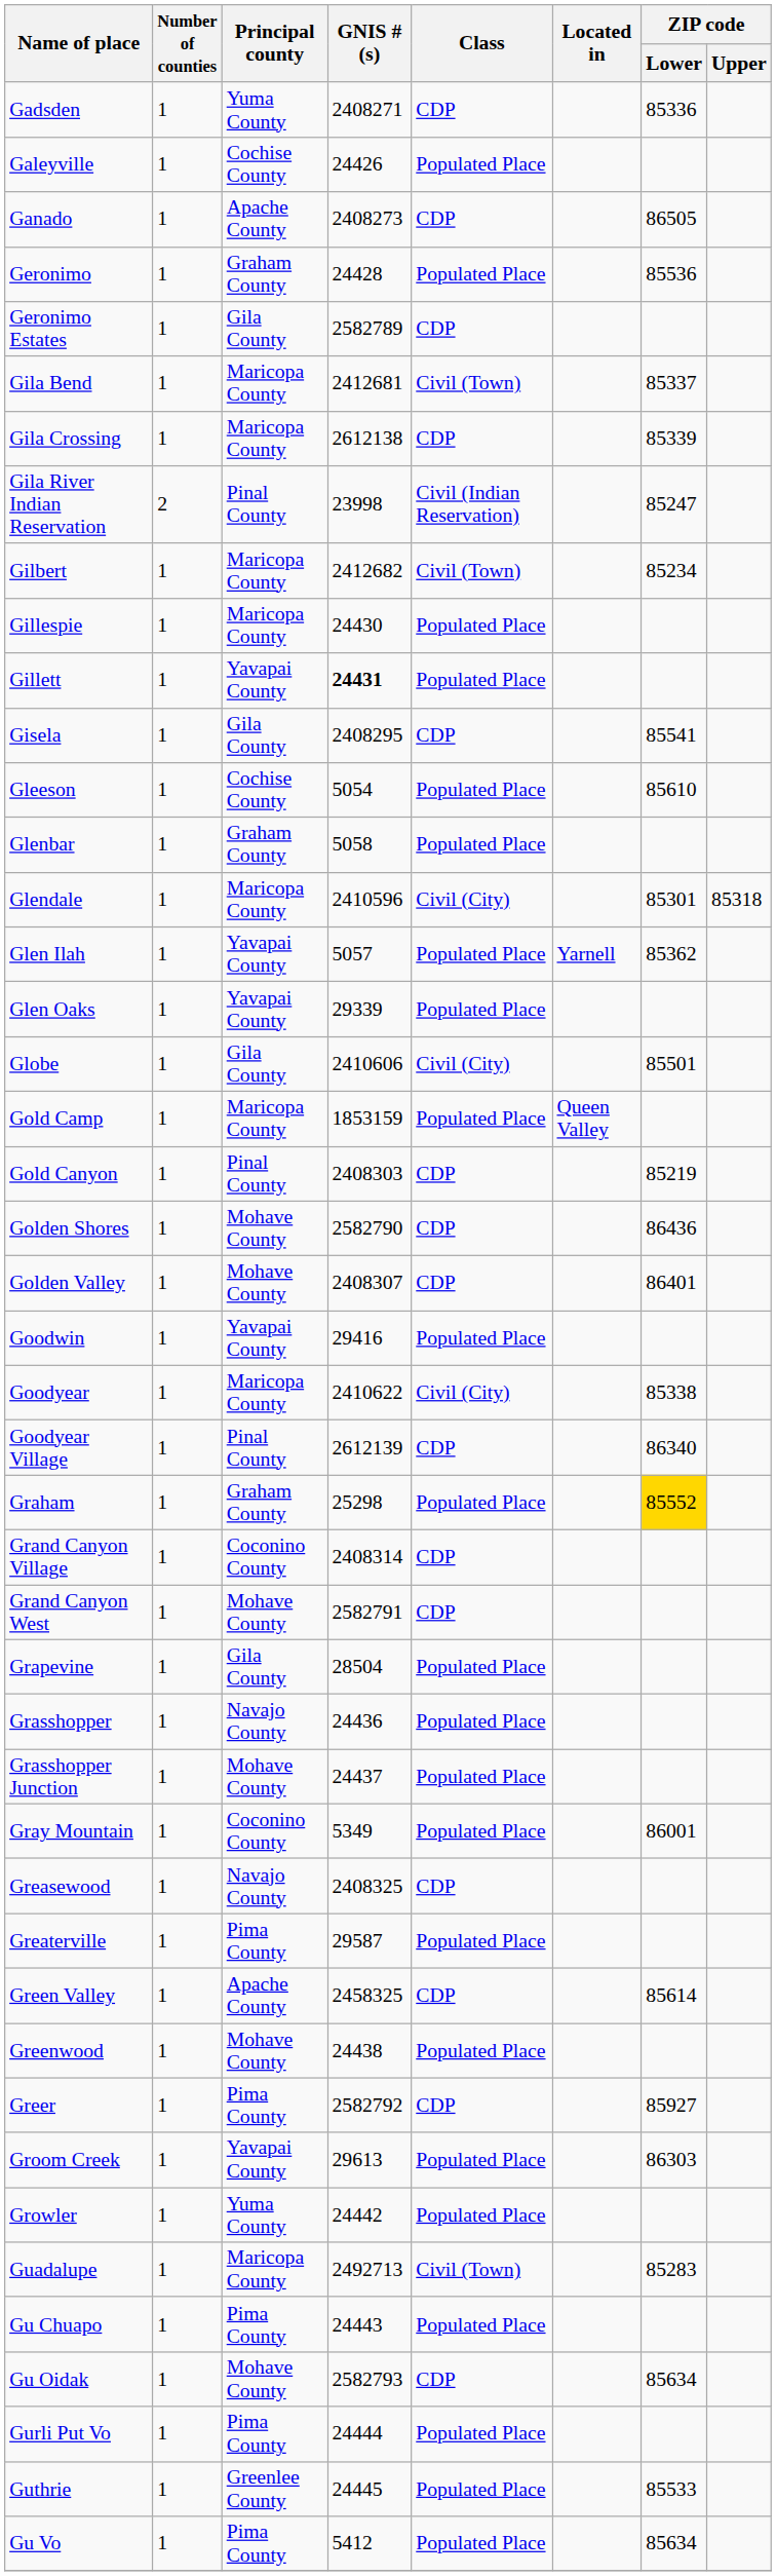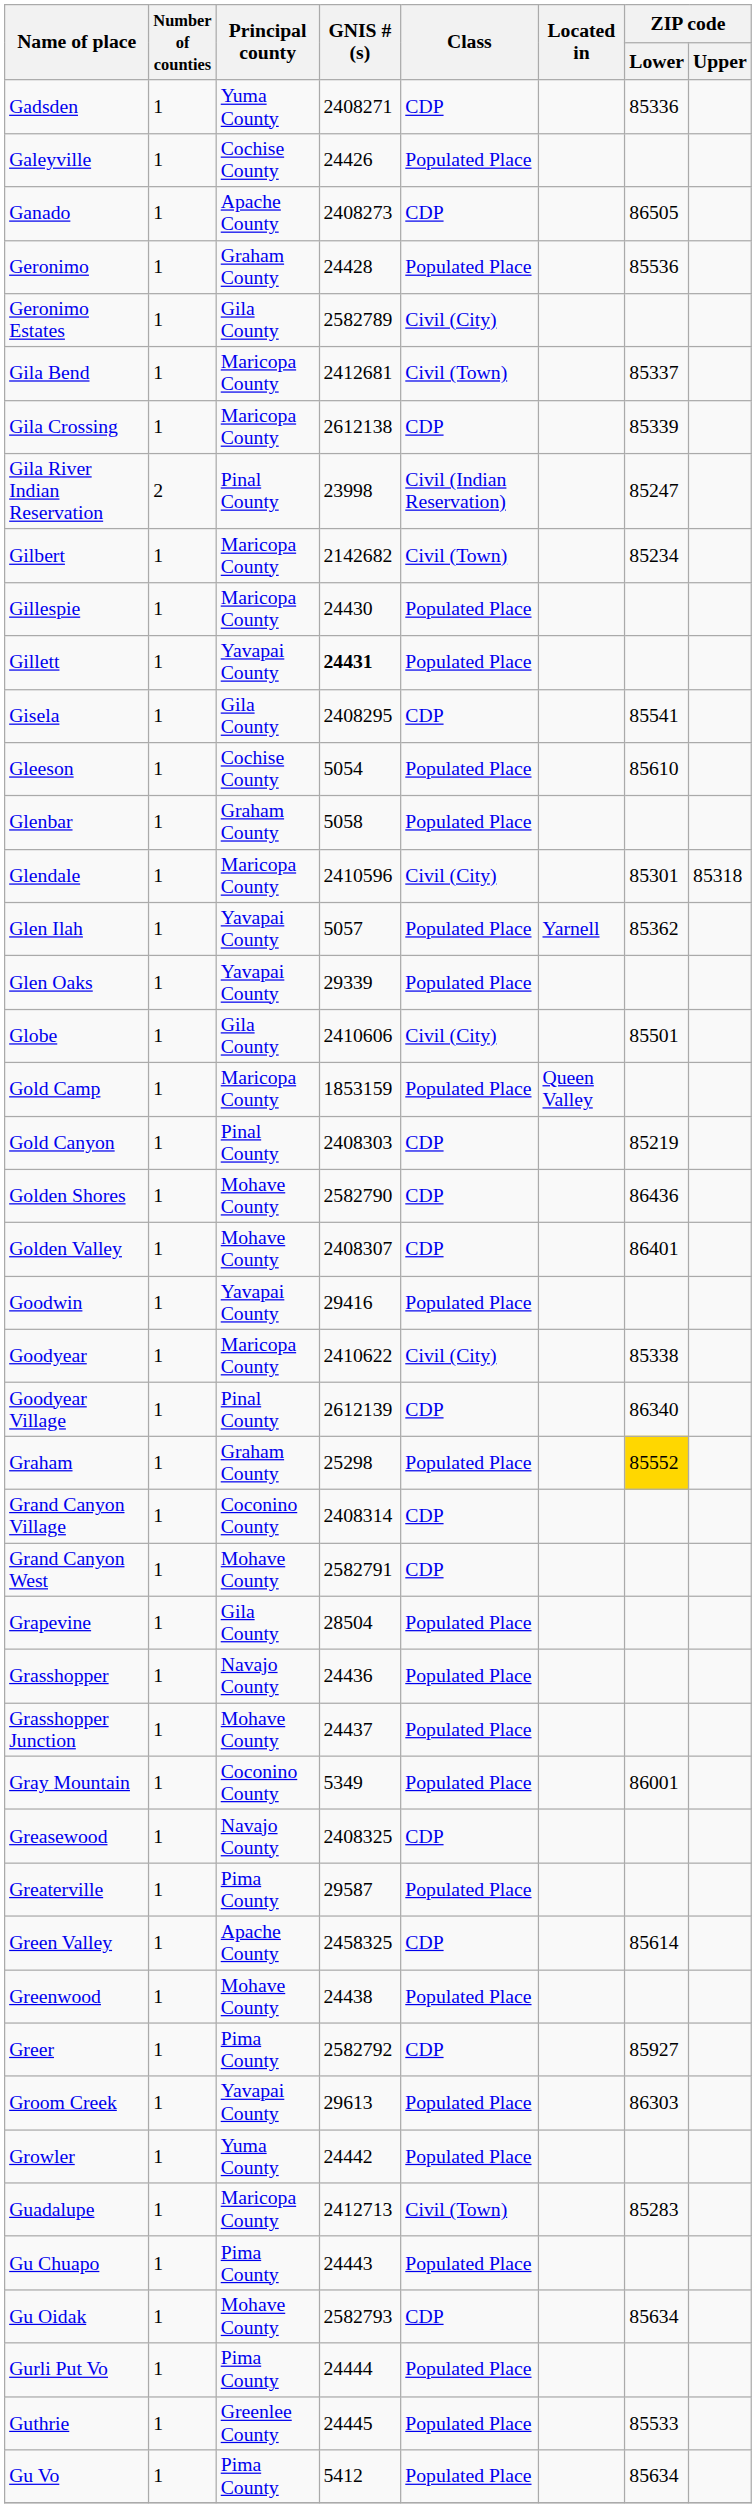Geronimo Estates | Class: CDP -> Civil (City)
Gilbert | GNIS #(s): 2412682 -> 2142682
Guadalupe | GNIS #(s): 2492713 -> 2412713
